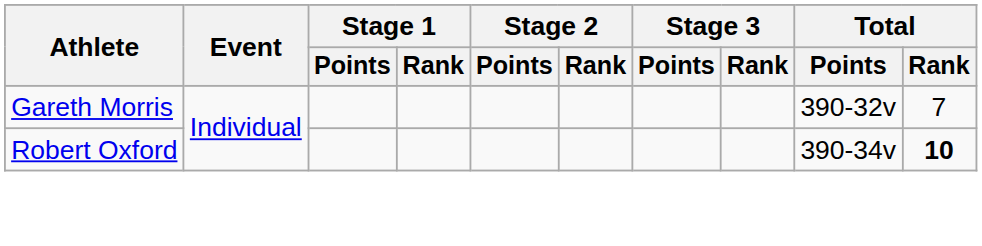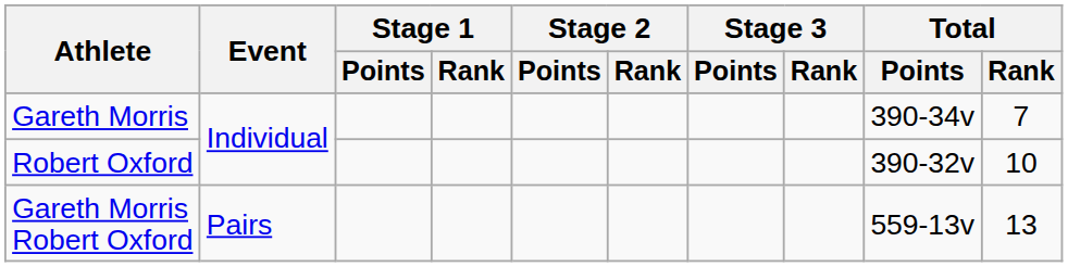Gareth Morris | Total / Points: 390-32v -> 390-34v
Robert Oxford | Total / Points: 390-34v -> 390-32v
Robert Oxford | Total / Rank: bold -> normal
+ row: Gareth Morris Robert Oxford | Pairs | 559-13v | 13
